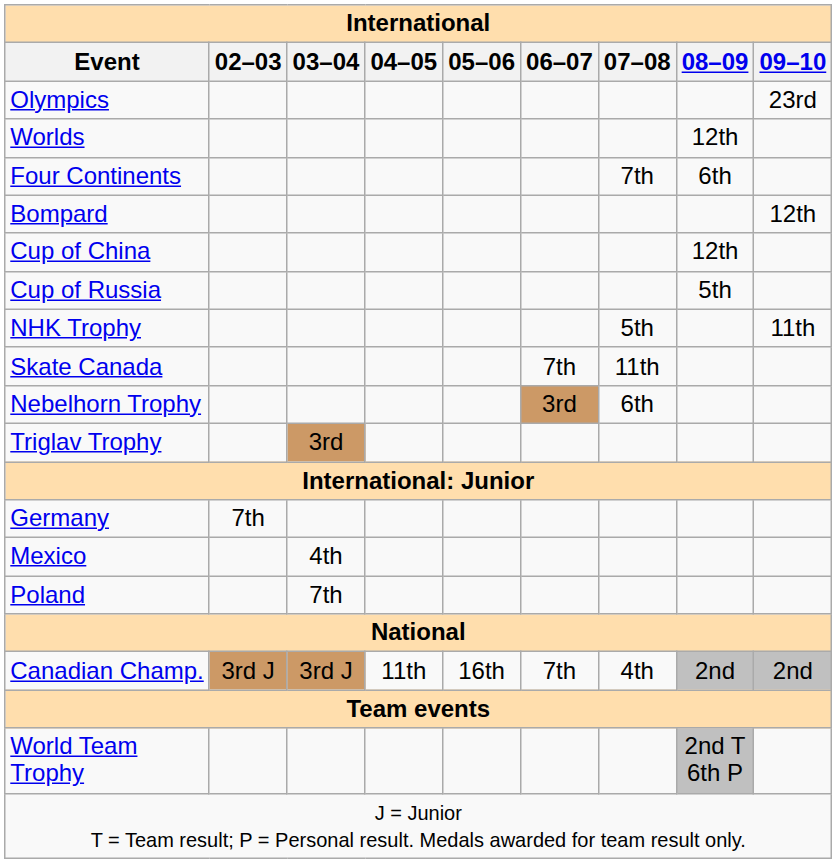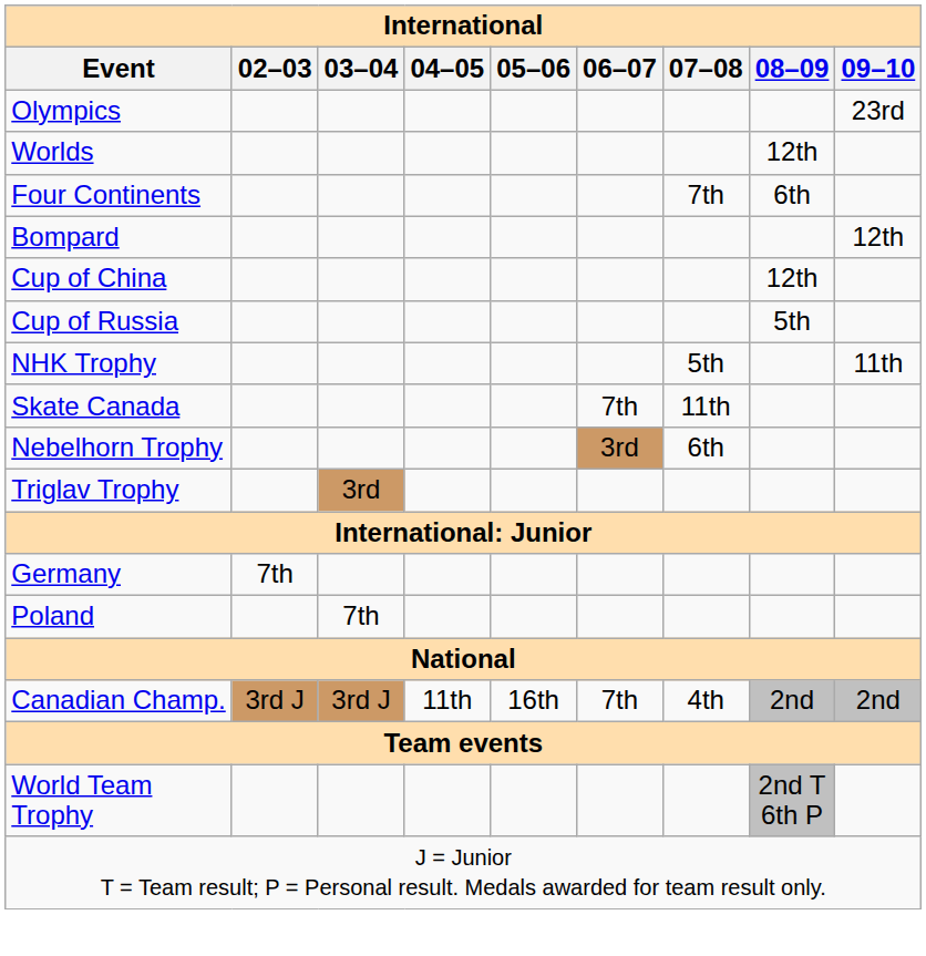- row: Mexico | 4th
